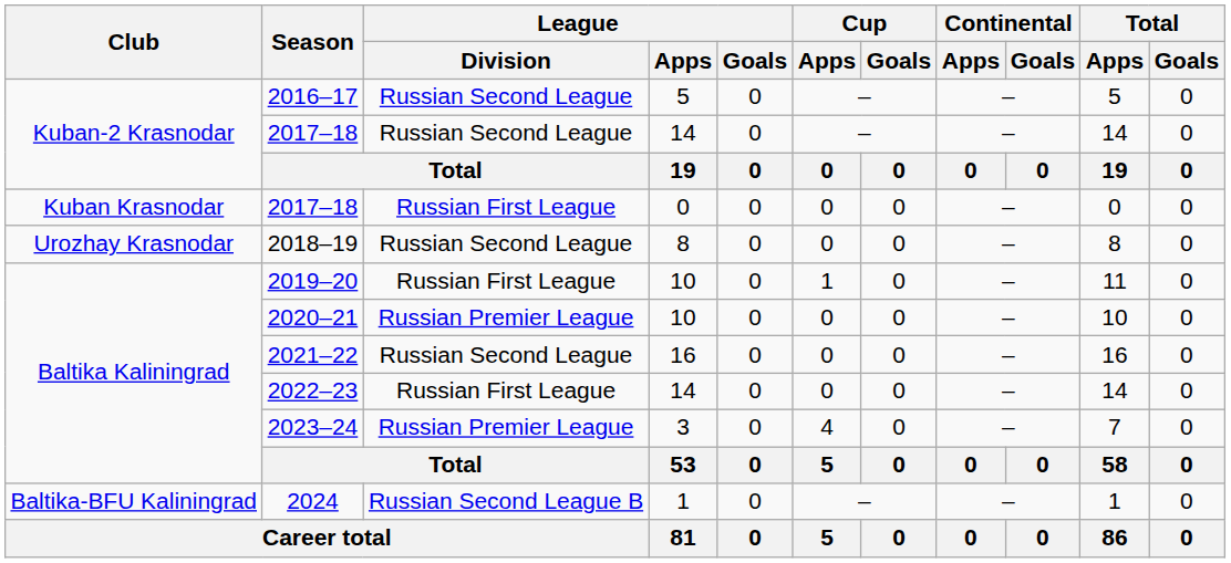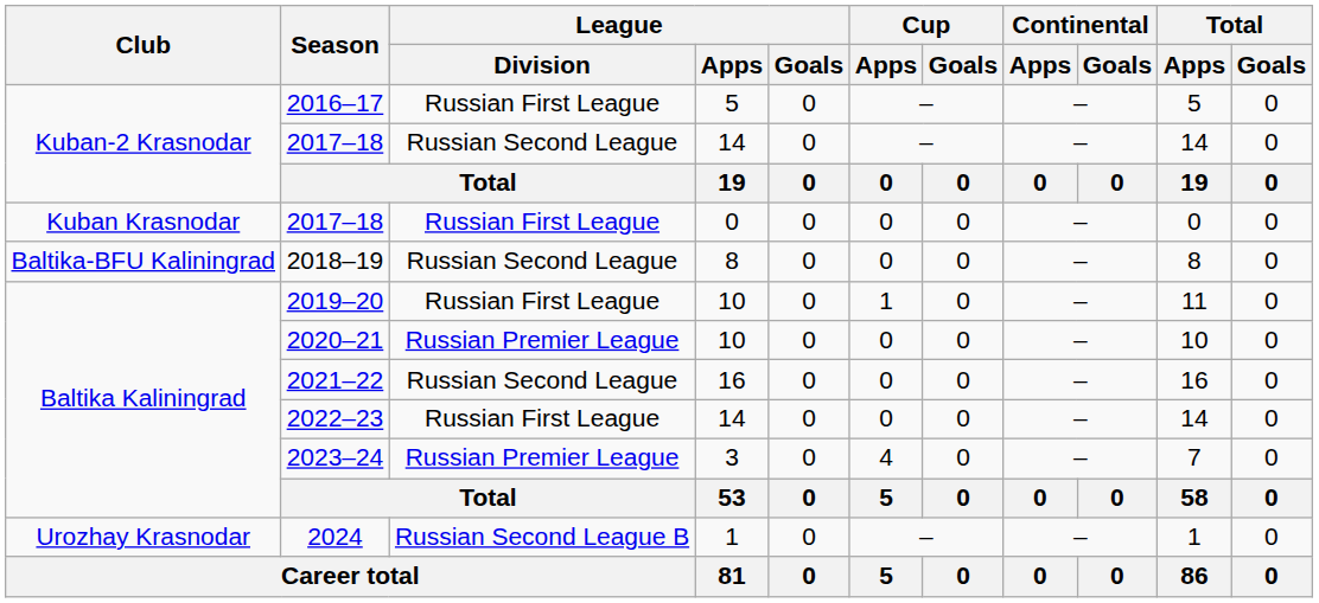2016–17 | League / Division: Russian Second League -> Russian First League
2018–19 | Club: Urozhay Krasnodar -> Baltika-BFU Kaliningrad
2024 | Club: Baltika-BFU Kaliningrad -> Urozhay Krasnodar
